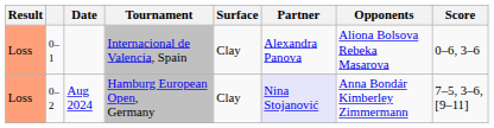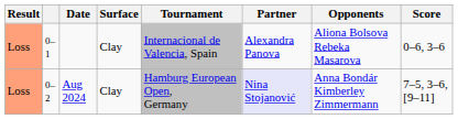columns swapped: Tournament <-> Surface
